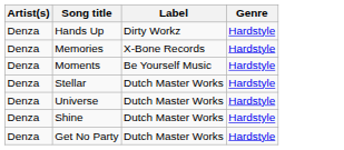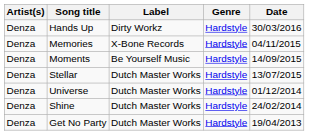+ column: Date | 30/03/2016 | 04/11/2015 | 14/09/2015 | 13/07/2015 | 01/12/2014 | 24/02/2014 | 19/04/2013
